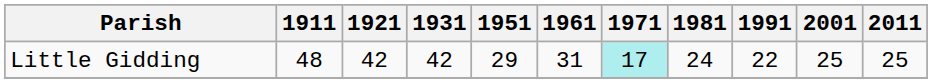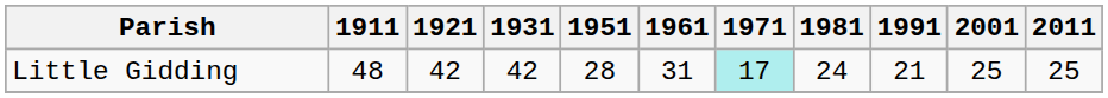Little Gidding | 1951: 29 -> 28
Little Gidding | 1991: 22 -> 21
